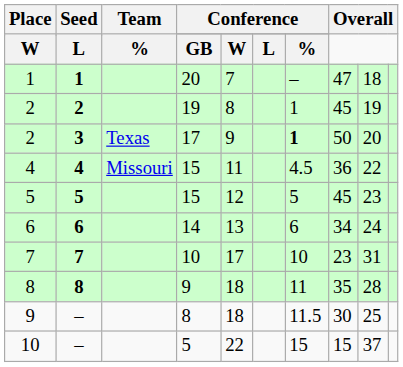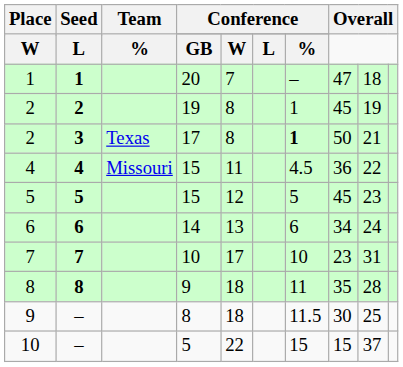2 / 3 | column 5: 9 -> 8
2 / 3 | column 9: 20 -> 21
